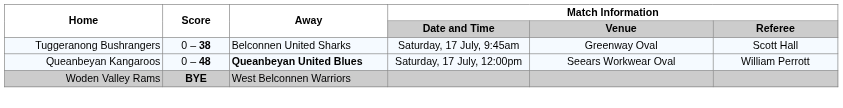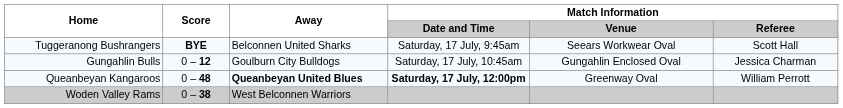Tuggeranong Bushrangers | Score: 0 – 38 -> BYE
Tuggeranong Bushrangers | Match Information / Venue: Greenway Oval -> Seears Workwear Oval
+ row: Gungahlin Bulls | 0 – 12 | Goulburn City Bulldogs | Saturday, 17 July, 10:45am | Gungahlin Enclosed Oval | Jessica Charman
Queanbeyan Kangaroos | Match Information / Date and Time: normal -> bold
Queanbeyan Kangaroos | Match Information / Venue: Seears Workwear Oval -> Greenway Oval
Woden Valley Rams | Score: BYE -> 0 – 38
